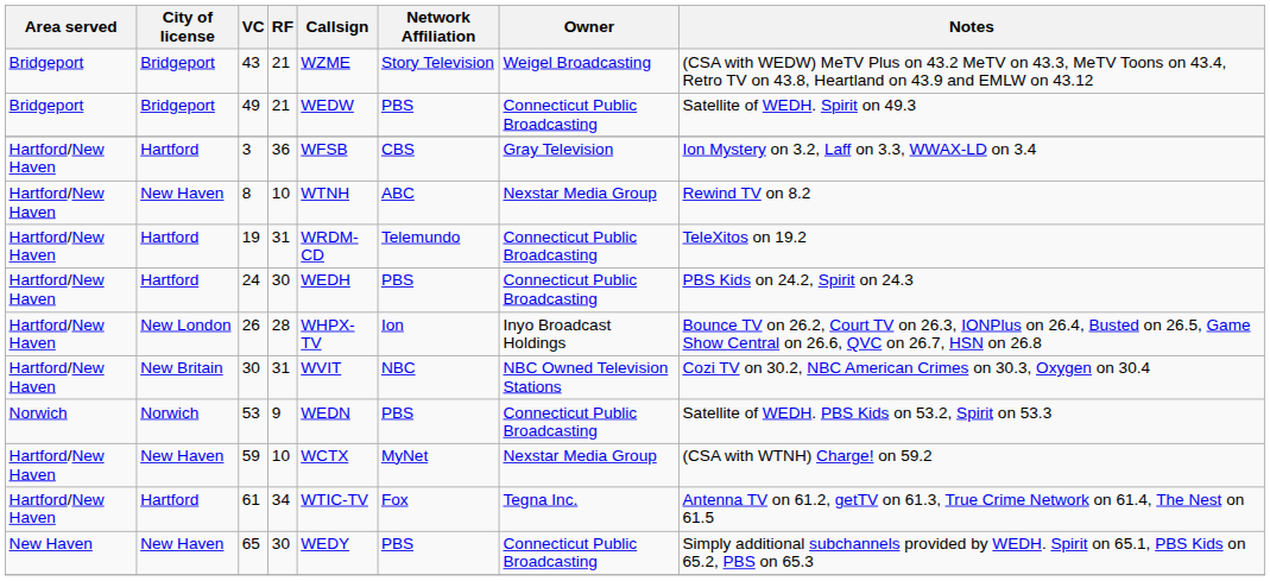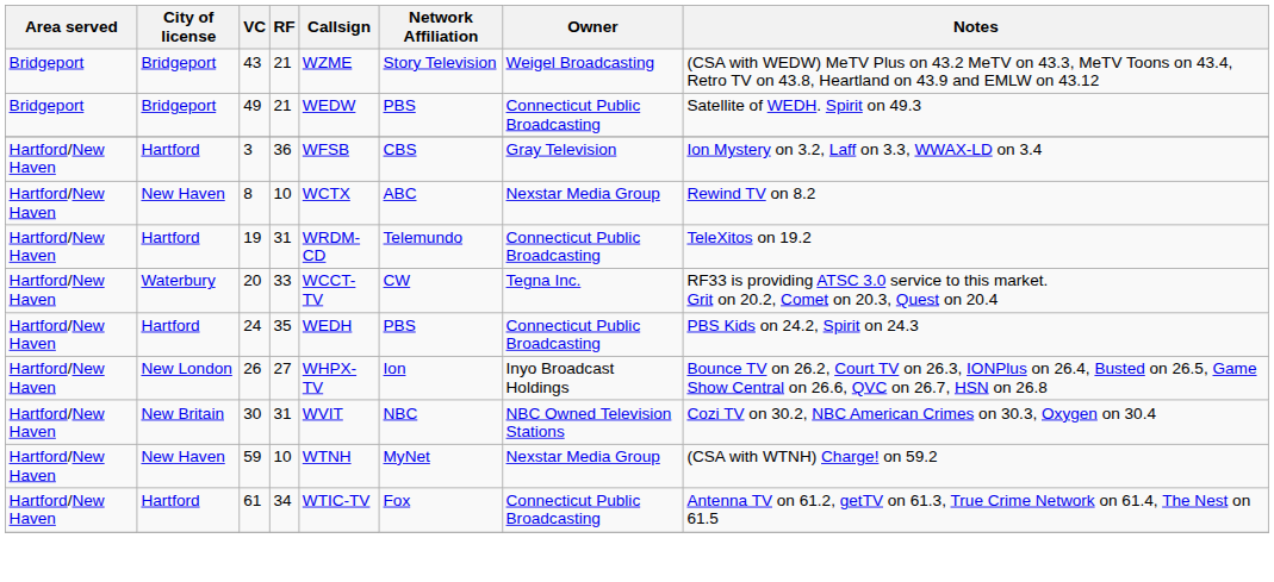8 | Callsign: WTNH -> WCTX
+ row: Hartford/New Haven | Waterbury | 20 | 33 | WCCT-TV | CW | Tegna Inc. | RF33 is providing ATSC 3.0 service to this market. Grit on 20.2, Comet on 20.3, Quest on 20.4
24 | RF: 30 -> 35
26 | RF: 28 -> 27
- row: Norwich | Norwich | 53 | 9 | WEDN | PBS | Connecticut Public Broadcasting | Satellite of WEDH. PBS Kids on 53.2, Spirit on 53.3
59 | Callsign: WCTX -> WTNH
61 | Owner: Tegna Inc. -> Connecticut Public Broadcasting
- row: New Haven | New Haven | 65 | 30 | WEDY | PBS | Connecticut Public Broadcasting | Simply additional subchannels provided by WEDH. Spirit on 65.1, PBS Kids on 65.2, PBS on 65.3
